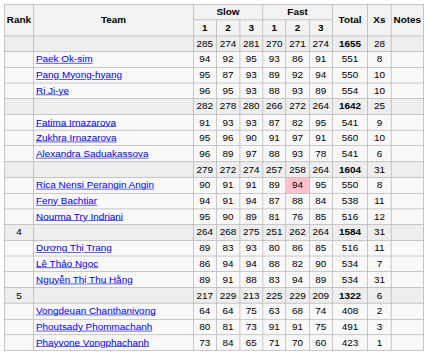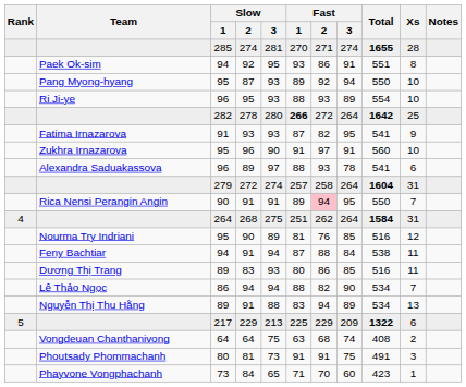278 | Fast / 1: normal -> bold
Rica Nensi Perangin Angin / 91 | Xs: 8 -> 7
rows swapped: Feny Bachtiar / 91 <-> 268
Nguyễn Thị Thu Hằng / 91 | Xs: 31 -> 13
